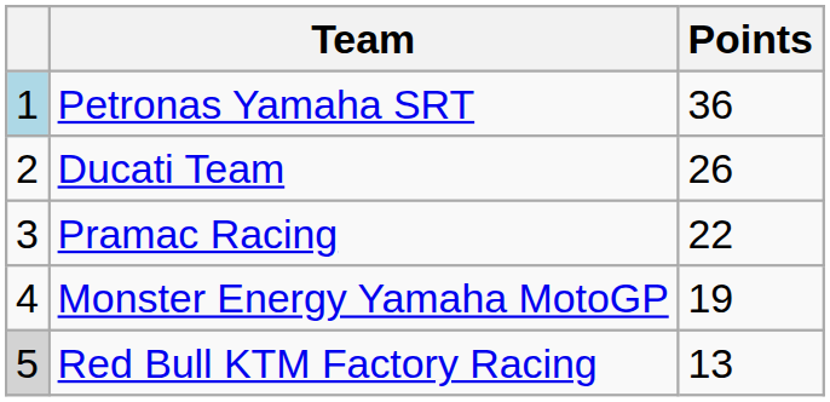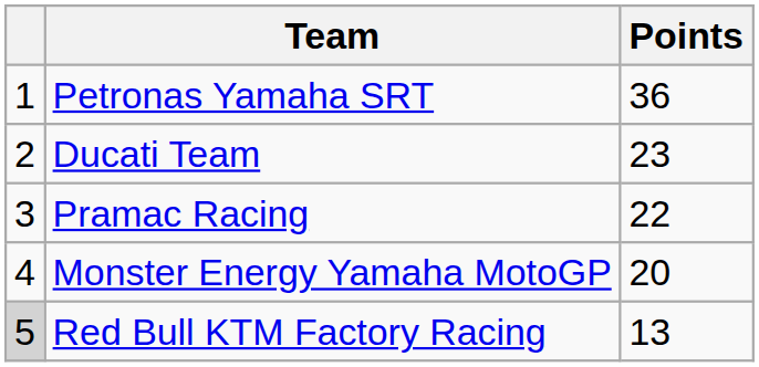Petronas Yamaha SRT | column 1: lightblue background -> no background
Ducati Team | Points: 26 -> 23
Monster Energy Yamaha MotoGP | Points: 19 -> 20
